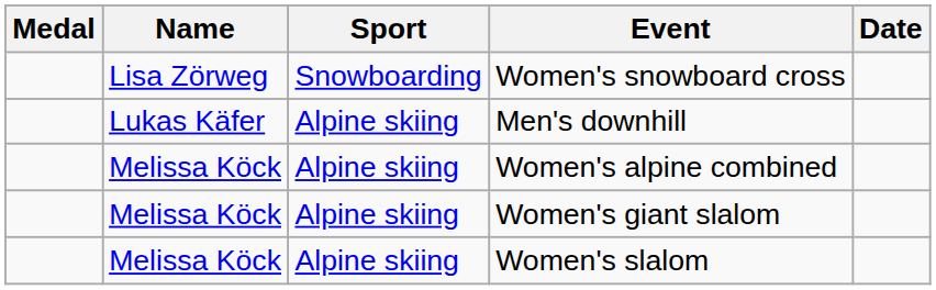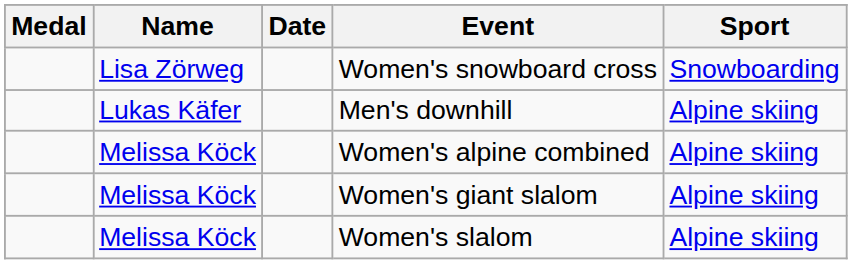columns swapped: Sport <-> Date
